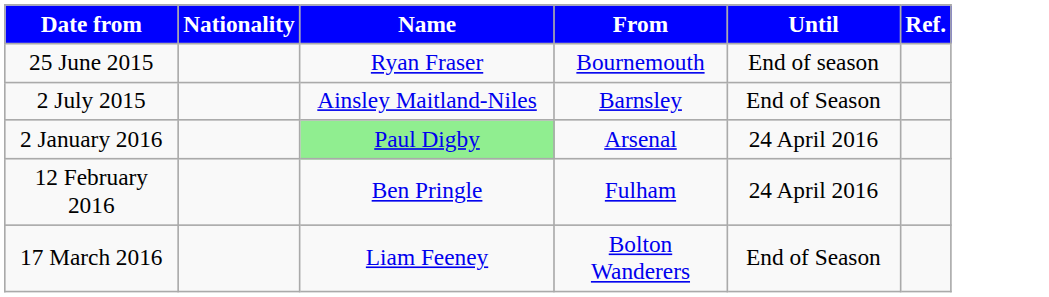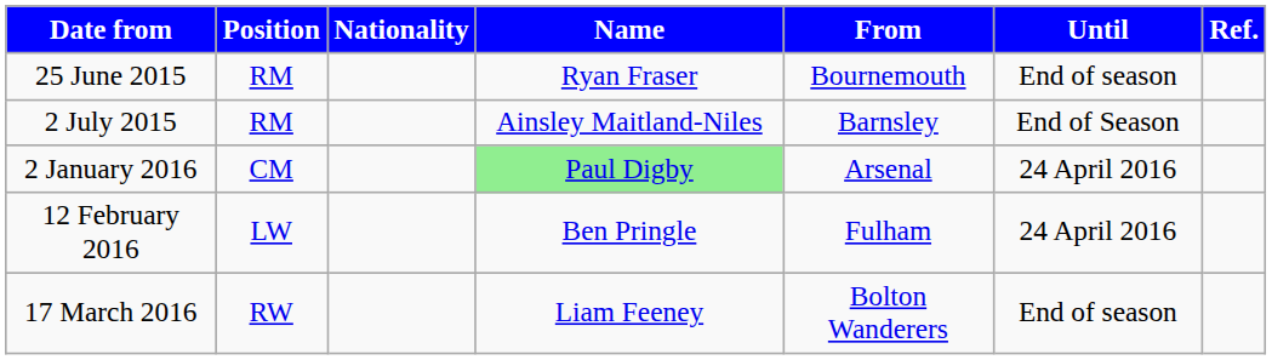+ column: Position | RM | RM | CM | LW | RW
17 March 2016 | Until: End of Season -> End of season
